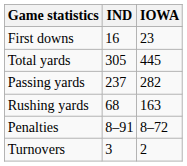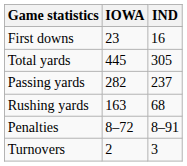columns swapped: IND <-> IOWA
